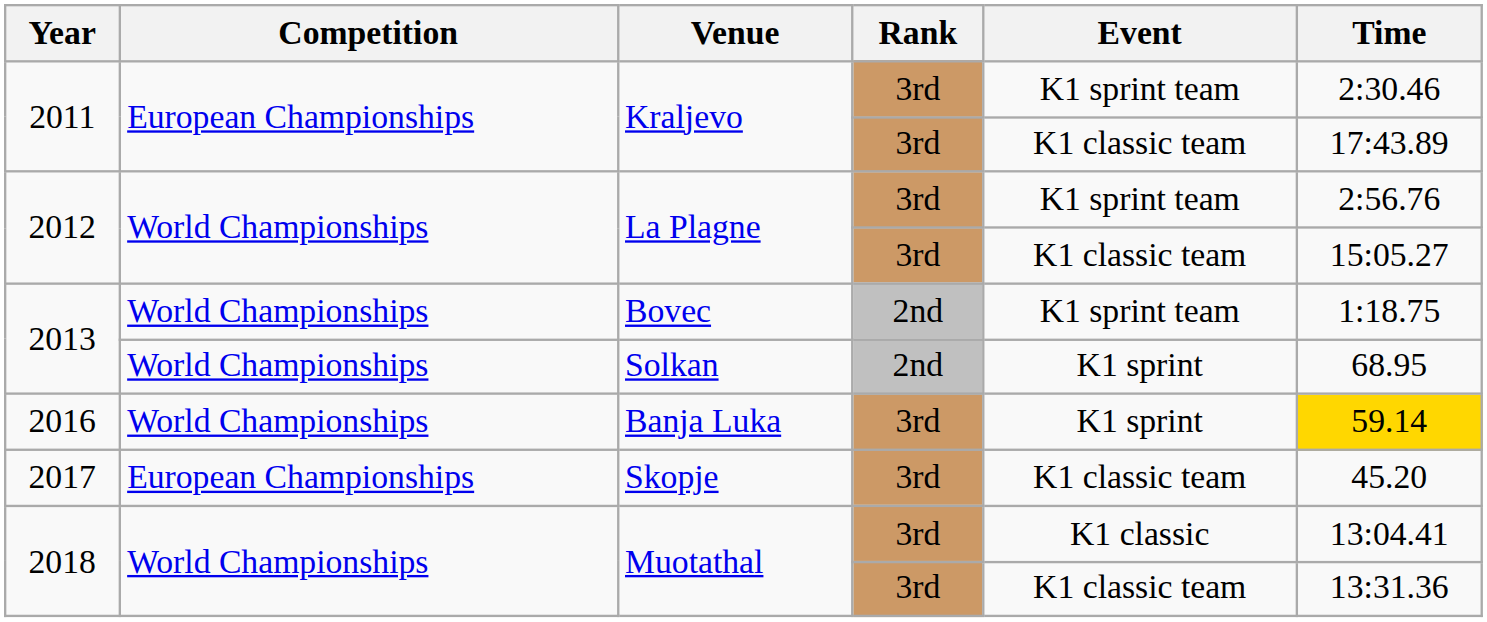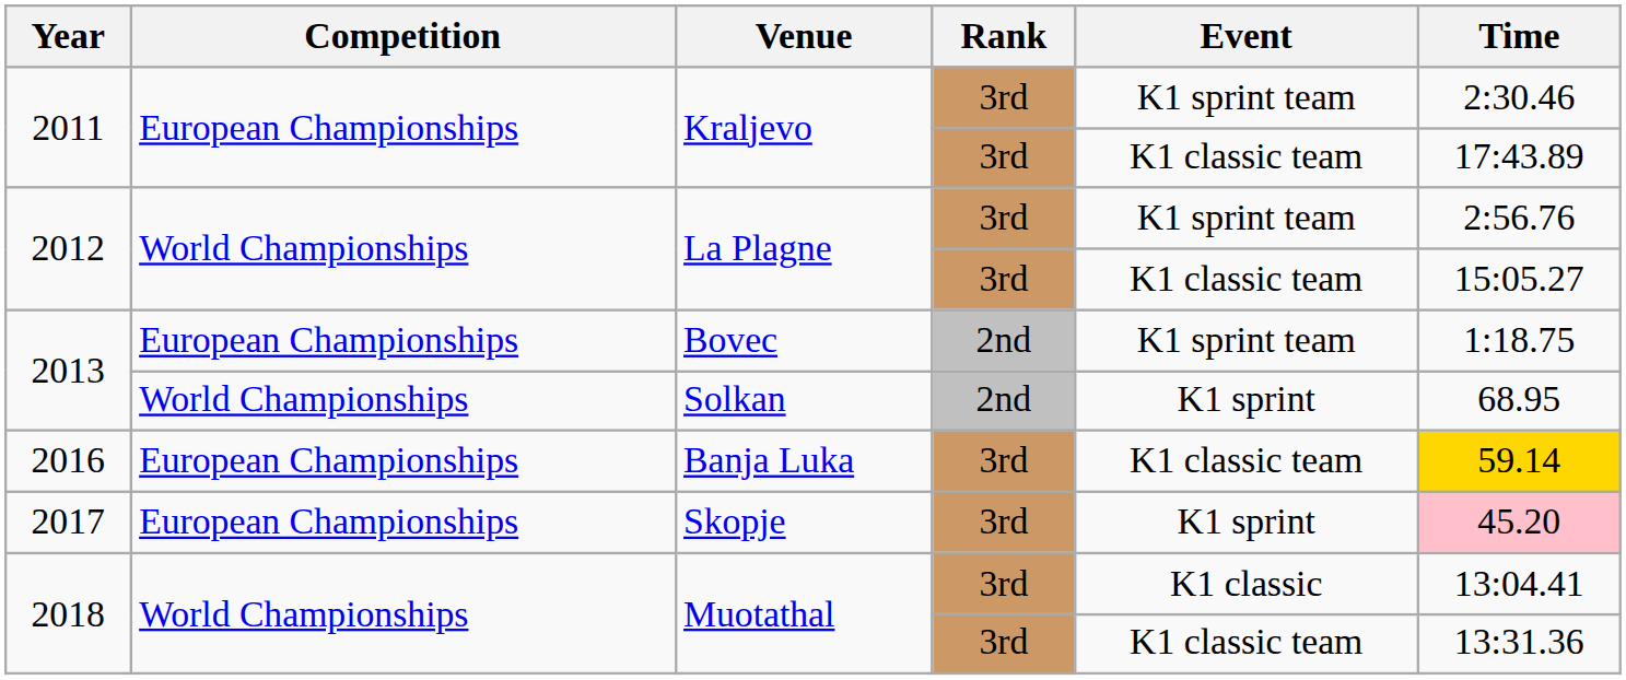Bovec | Competition: World Championships -> European Championships
Banja Luka | Competition: World Championships -> European Championships
Banja Luka | Event: K1 sprint -> K1 classic team
Skopje | Event: K1 classic team -> K1 sprint
Skopje | Time: no background -> pink background
